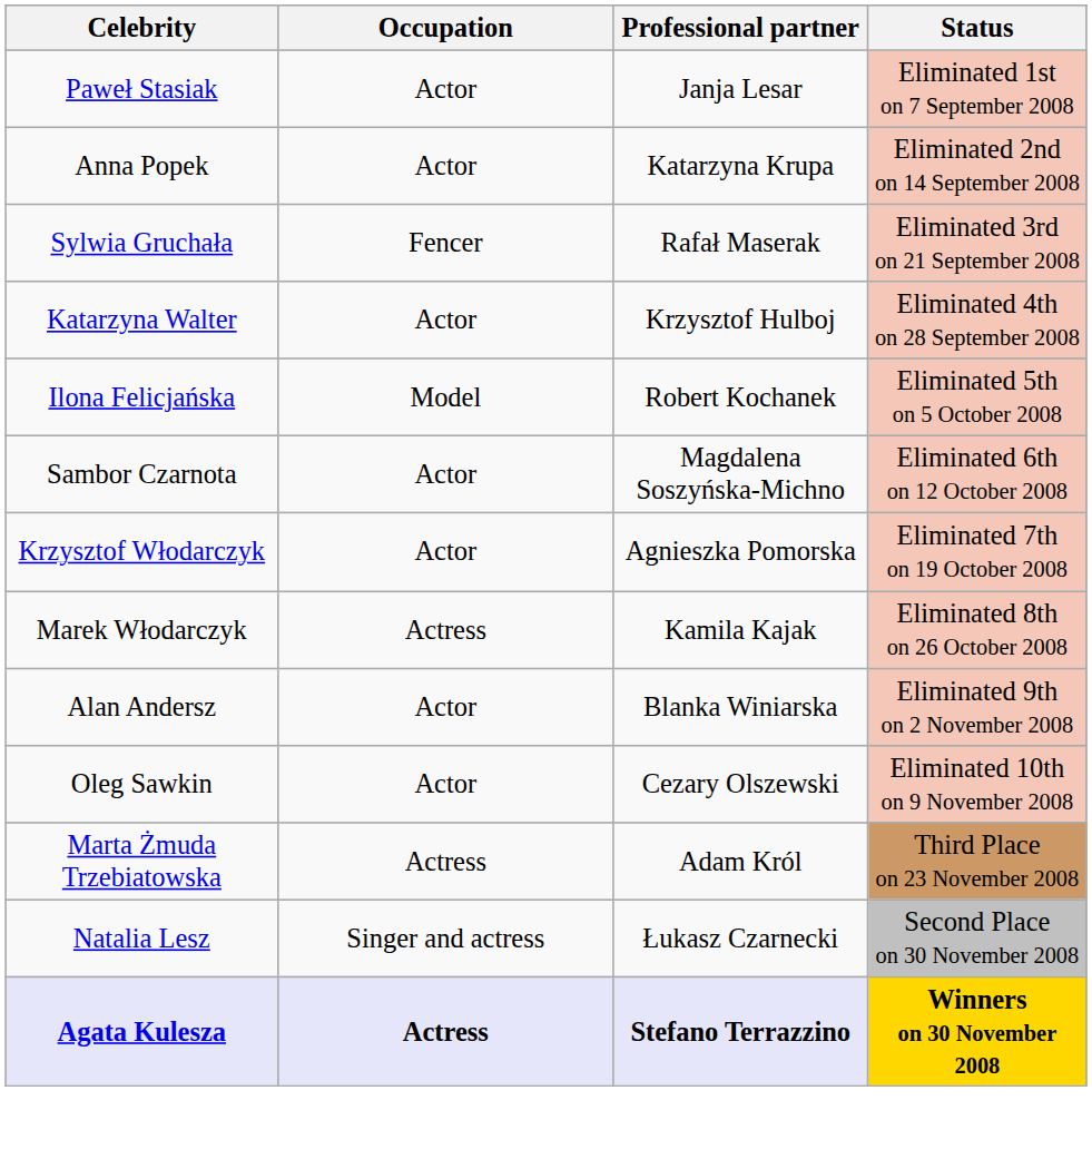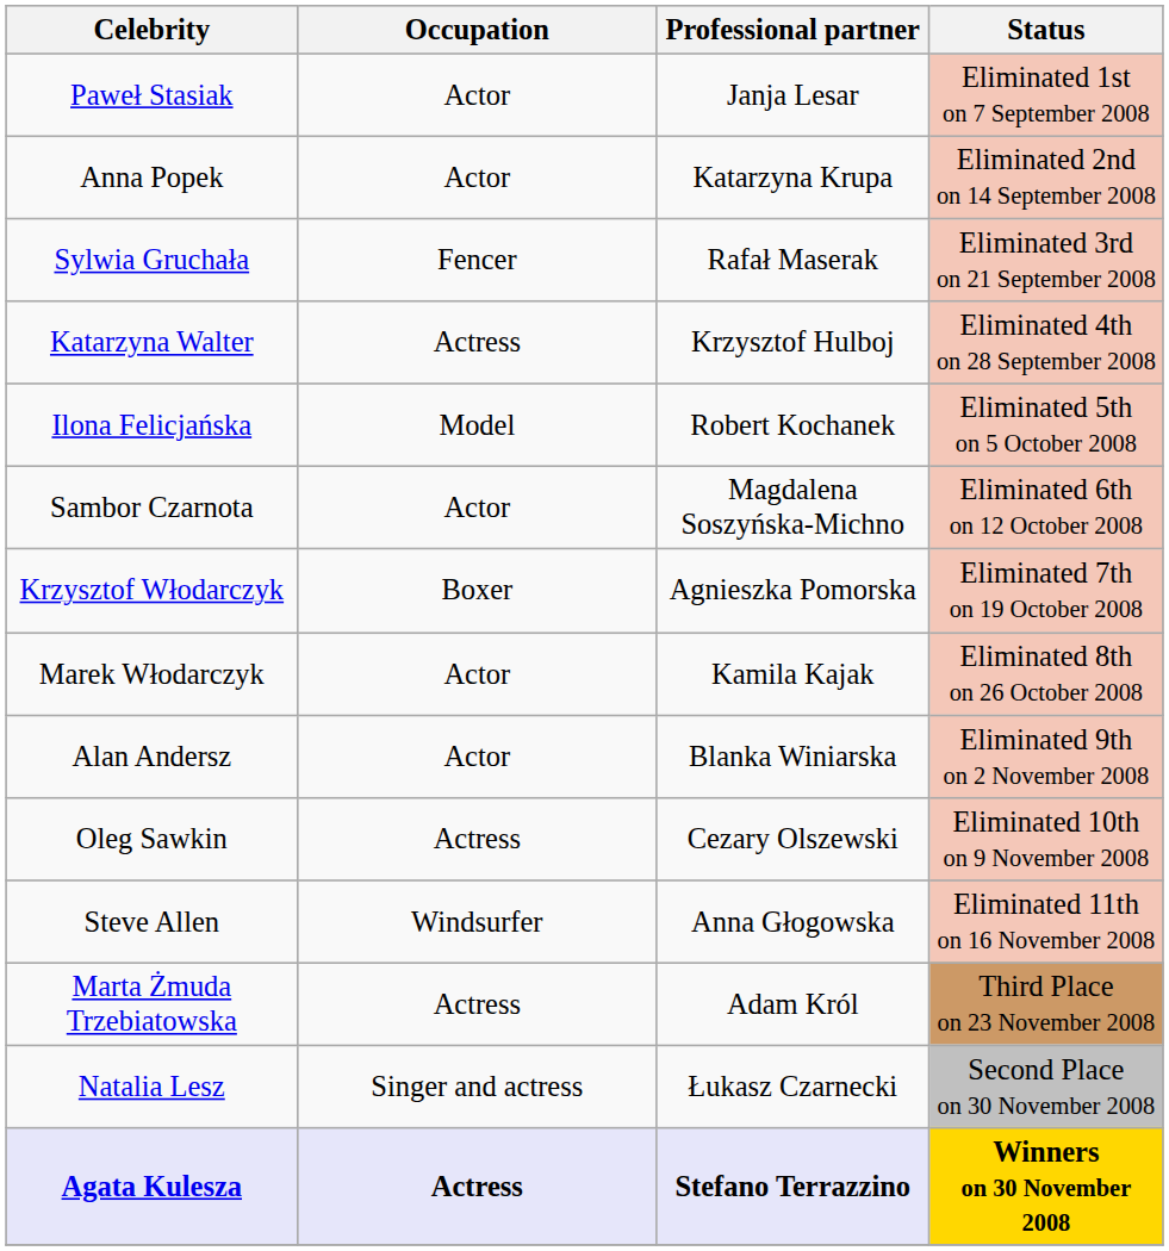Katarzyna Walter | Occupation: Actor -> Actress
Krzysztof Włodarczyk | Occupation: Actor -> Boxer
Marek Włodarczyk | Occupation: Actress -> Actor
Oleg Sawkin | Occupation: Actor -> Actress
+ row: Steve Allen | Windsurfer | Anna Głogowska | Eliminated 11th on 16 November 2008
